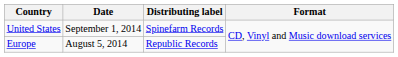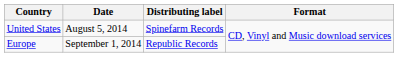United States | Date: September 1, 2014 -> August 5, 2014
Europe | Date: August 5, 2014 -> September 1, 2014
